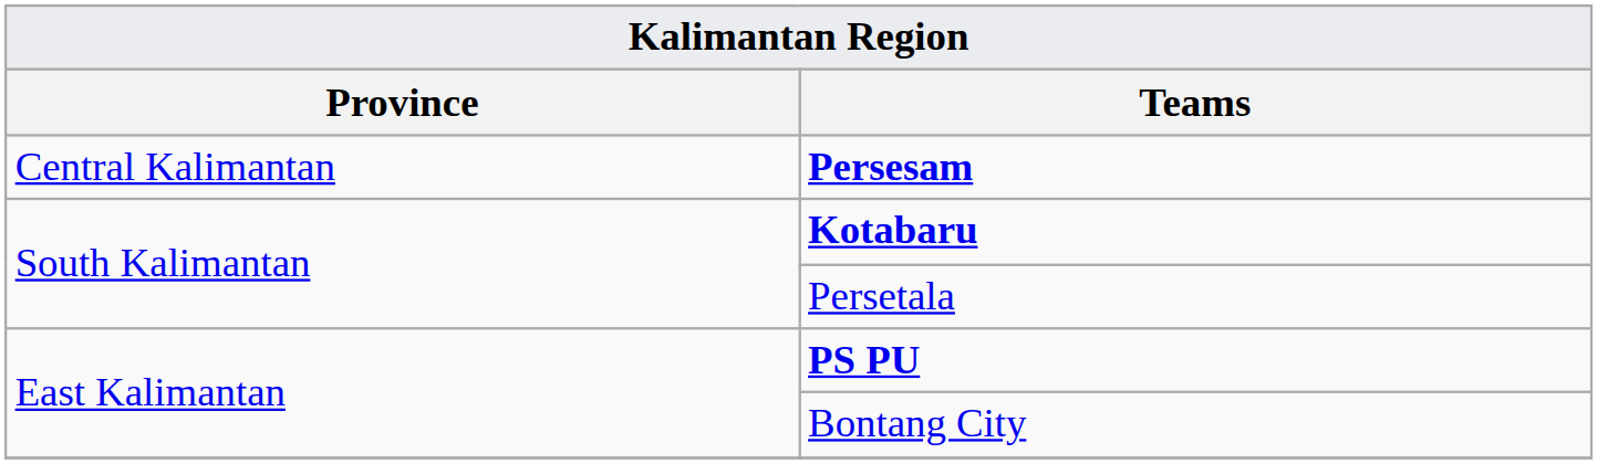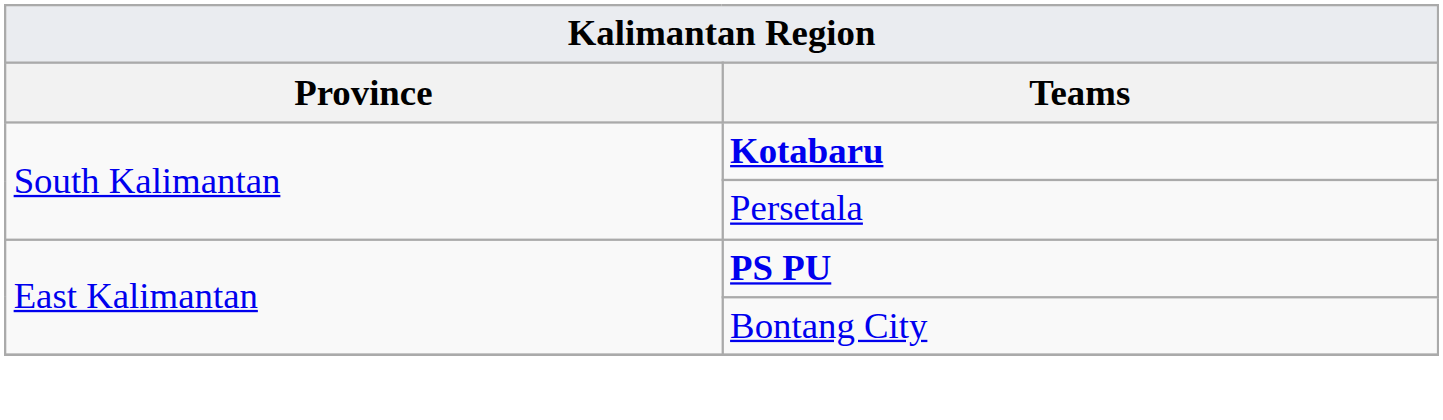- row: Central Kalimantan | Persesam
